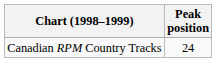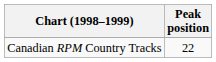Canadian RPM Country Tracks | Peak position: 24 -> 22
